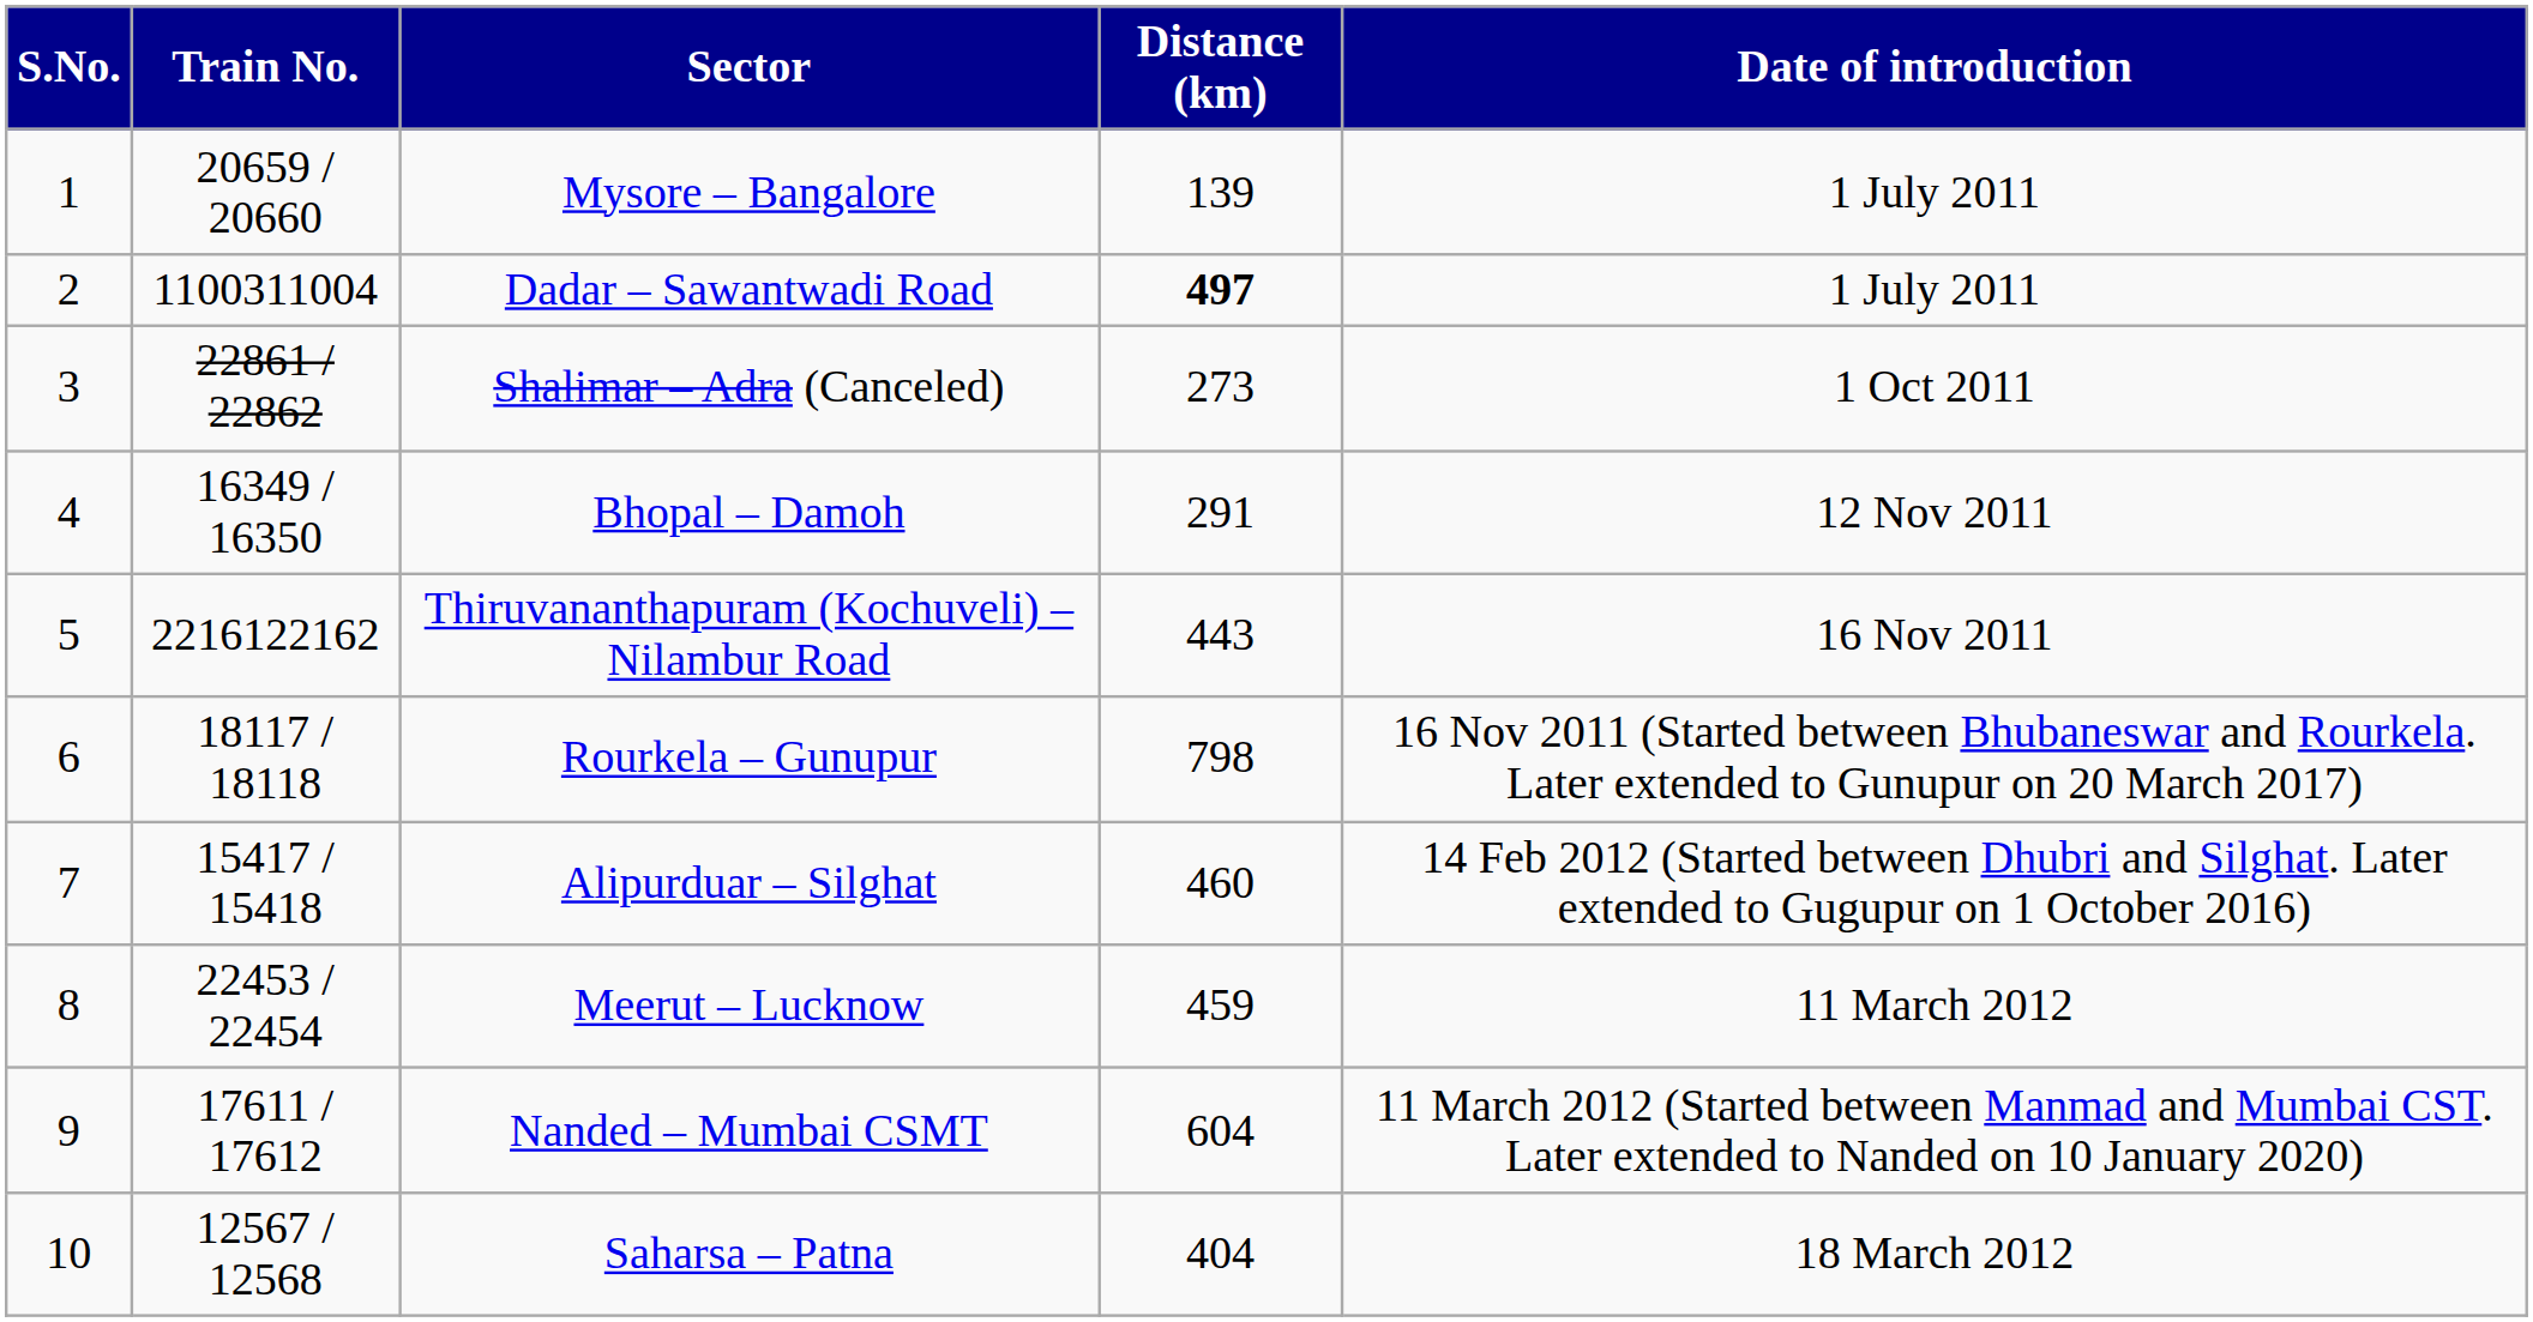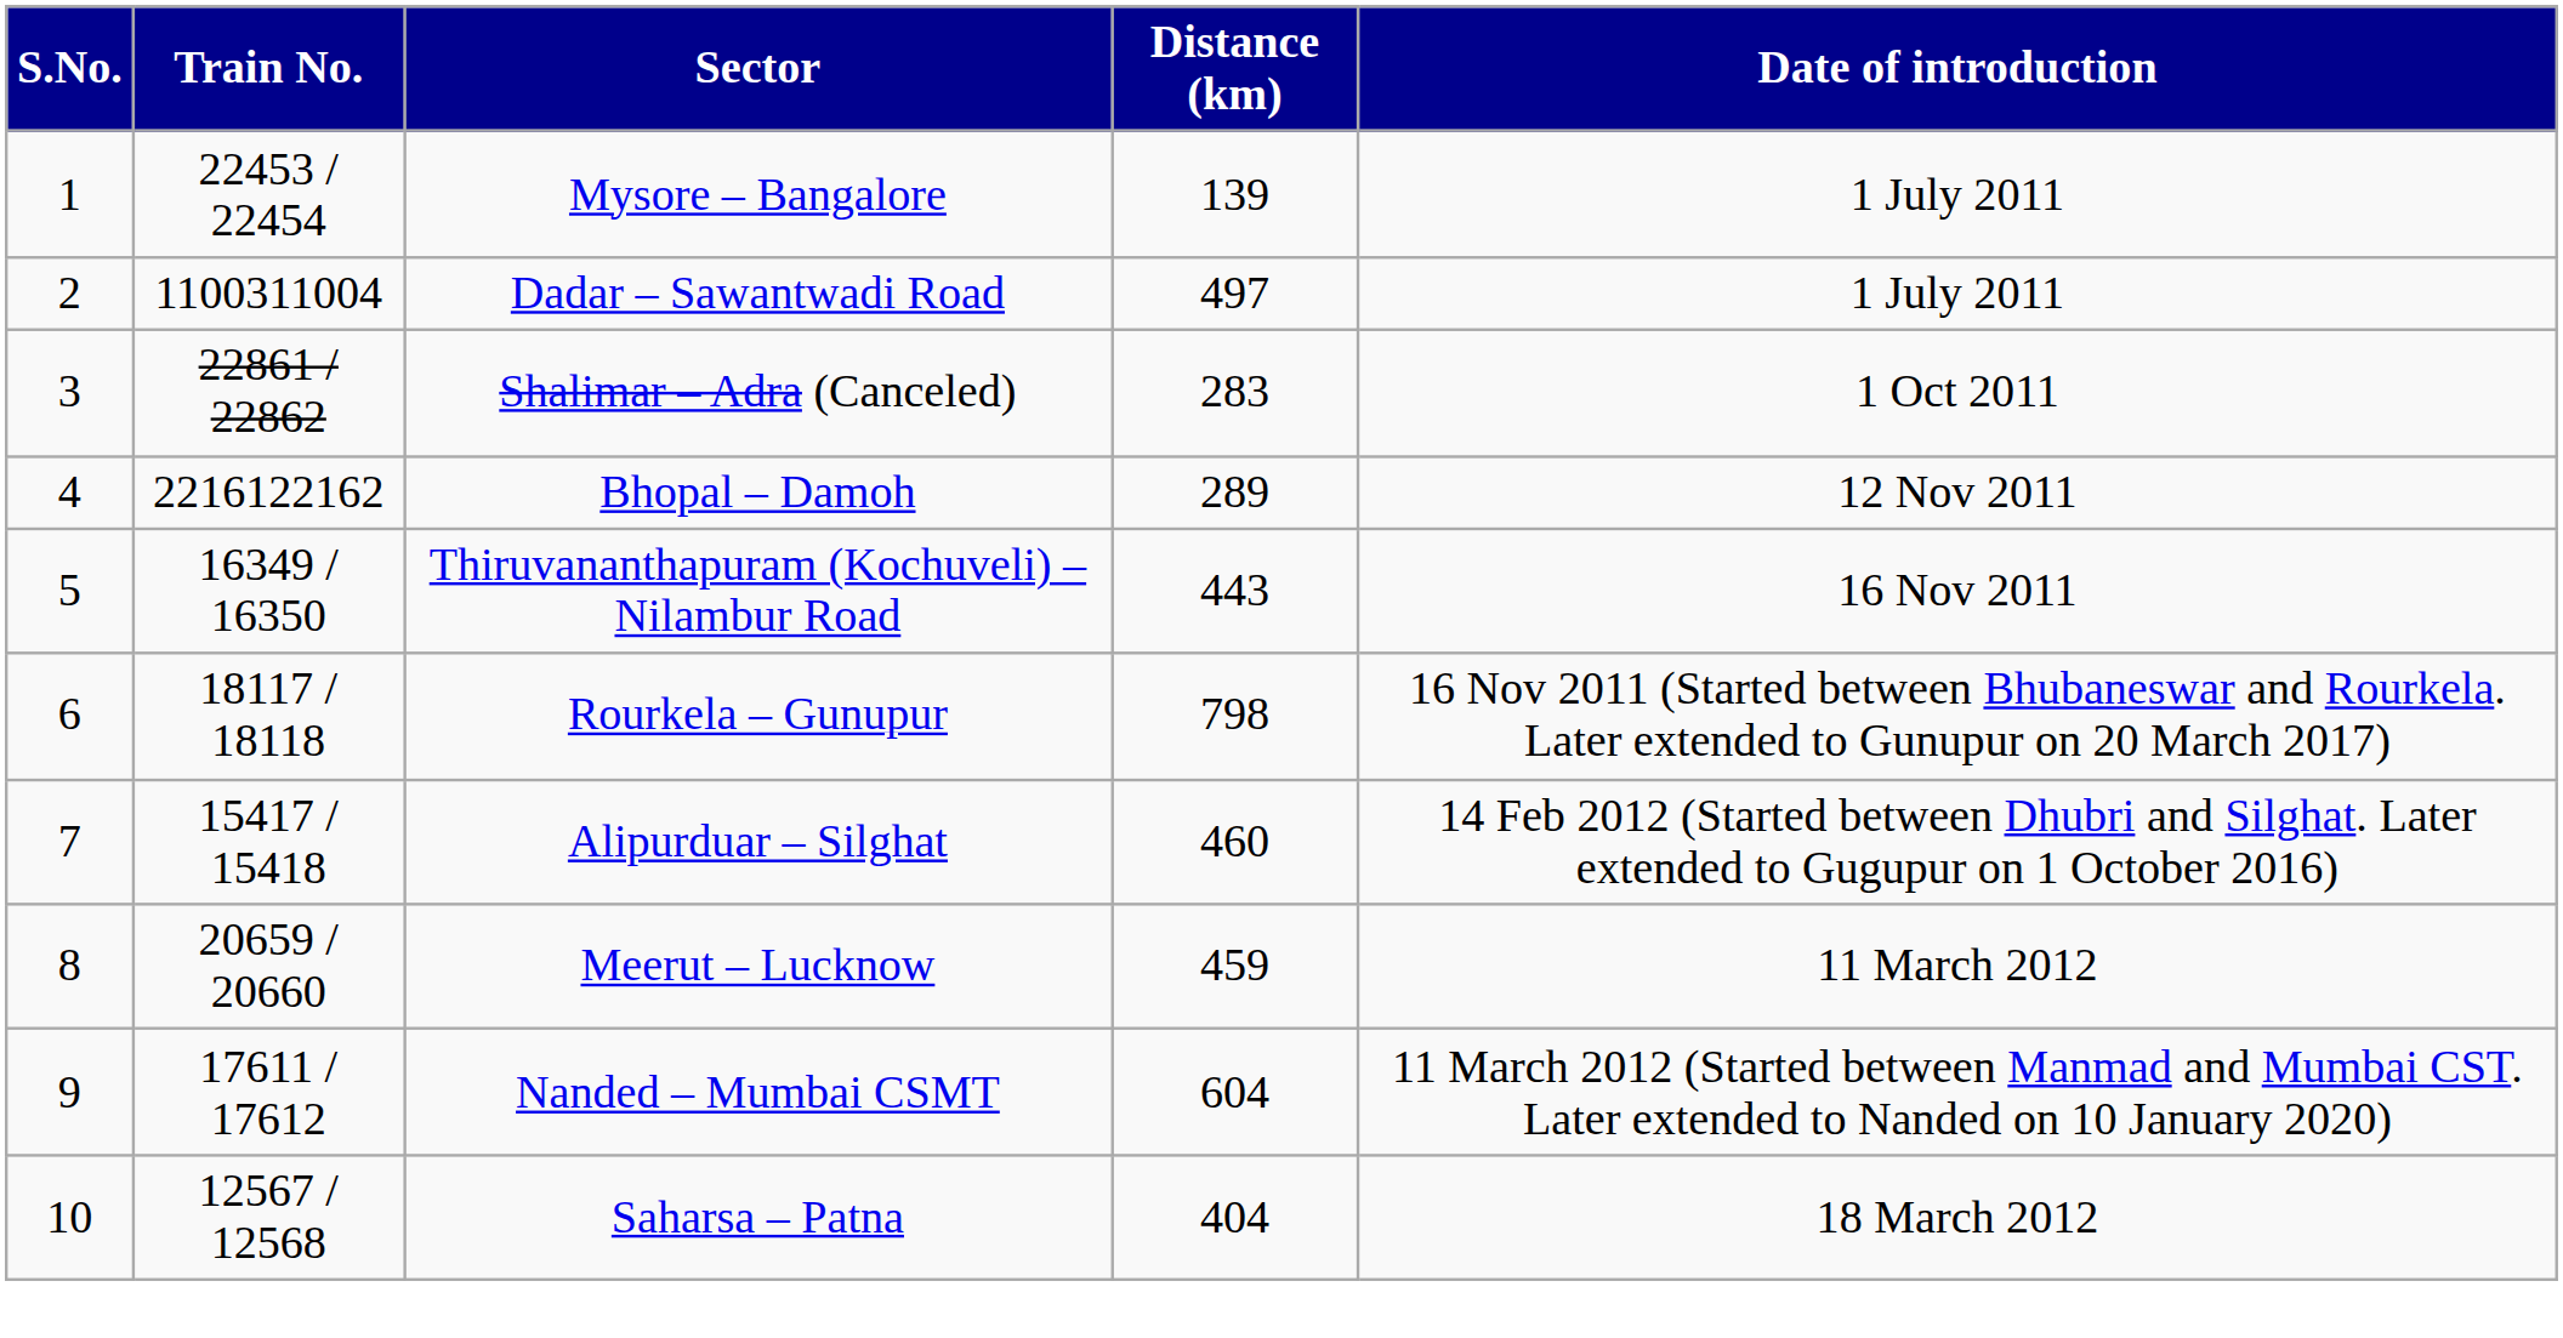Mysore – Bangalore | Train No.: 20659 / 20660 -> 22453 / 22454
Dadar – Sawantwadi Road | Distance (km): bold -> normal
Shalimar – Adra (Canceled) | Distance (km): 273 -> 283
Bhopal – Damoh | Train No.: 16349 / 16350 -> 2216122162
Bhopal – Damoh | Distance (km): 291 -> 289
Thiruvananthapuram (Kochuveli) – Nilambur Road | Train No.: 2216122162 -> 16349 / 16350
Meerut – Lucknow | Train No.: 22453 / 22454 -> 20659 / 20660
